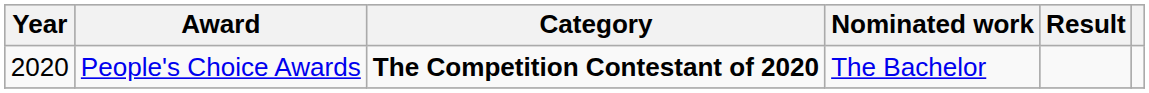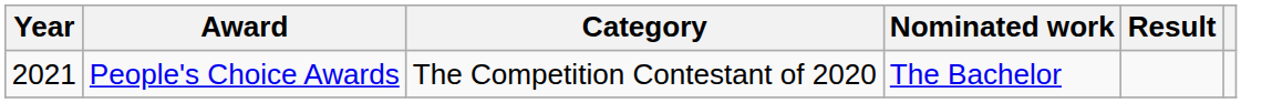People's Choice Awards | Year: 2020 -> 2021
People's Choice Awards | Category: bold -> normal
